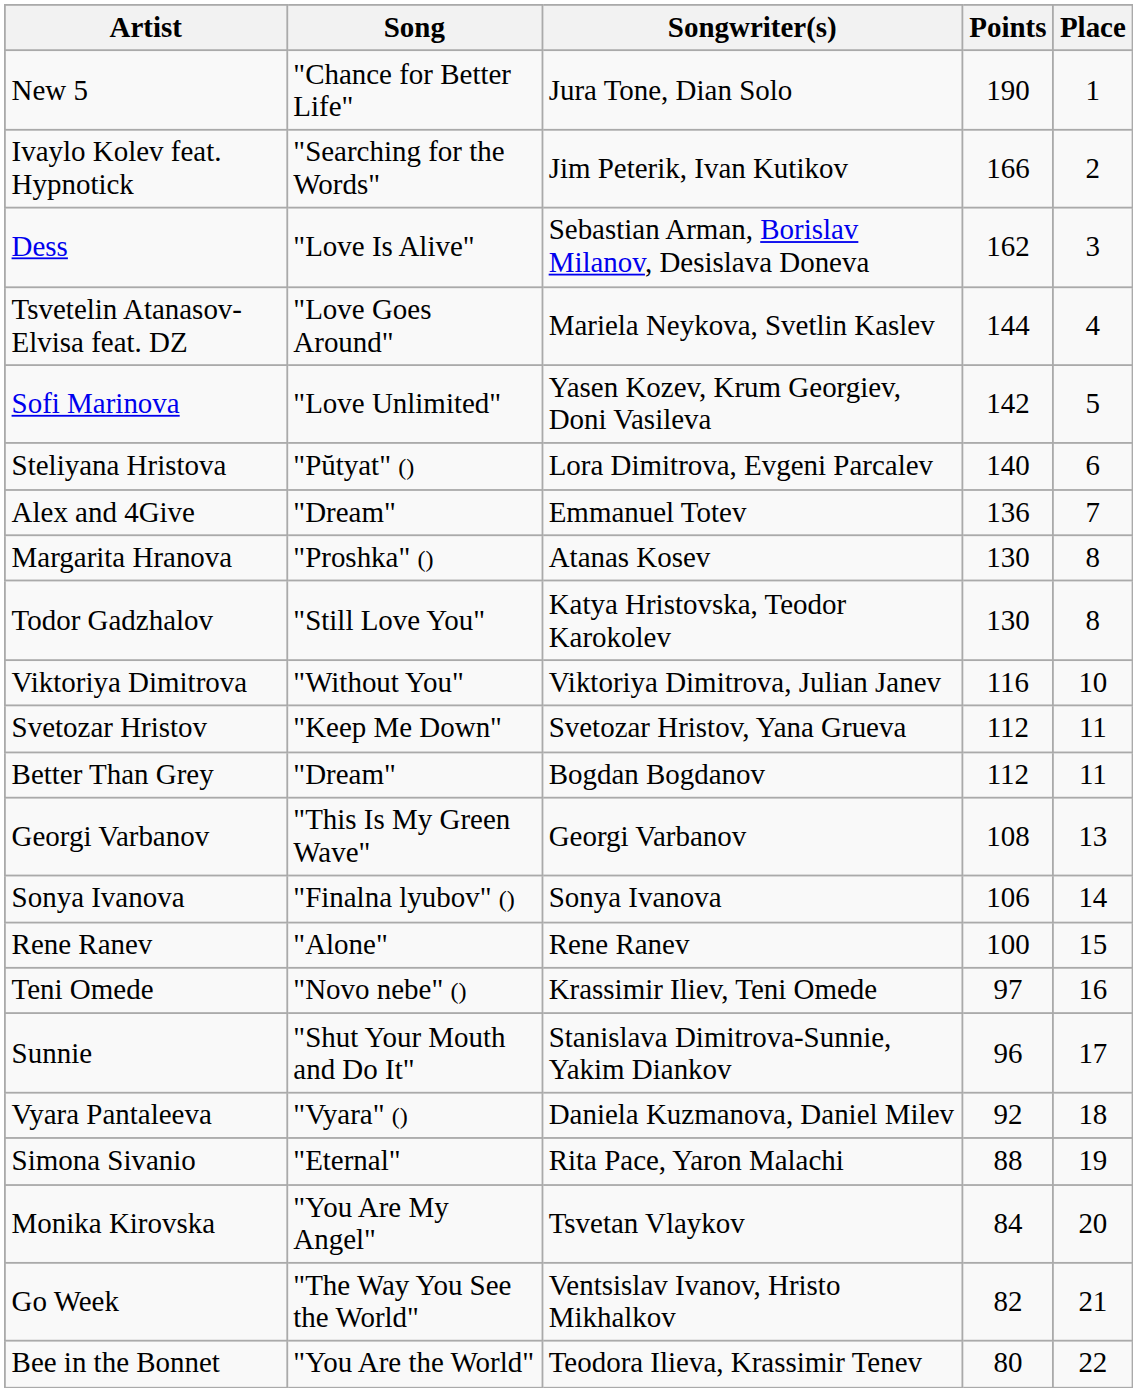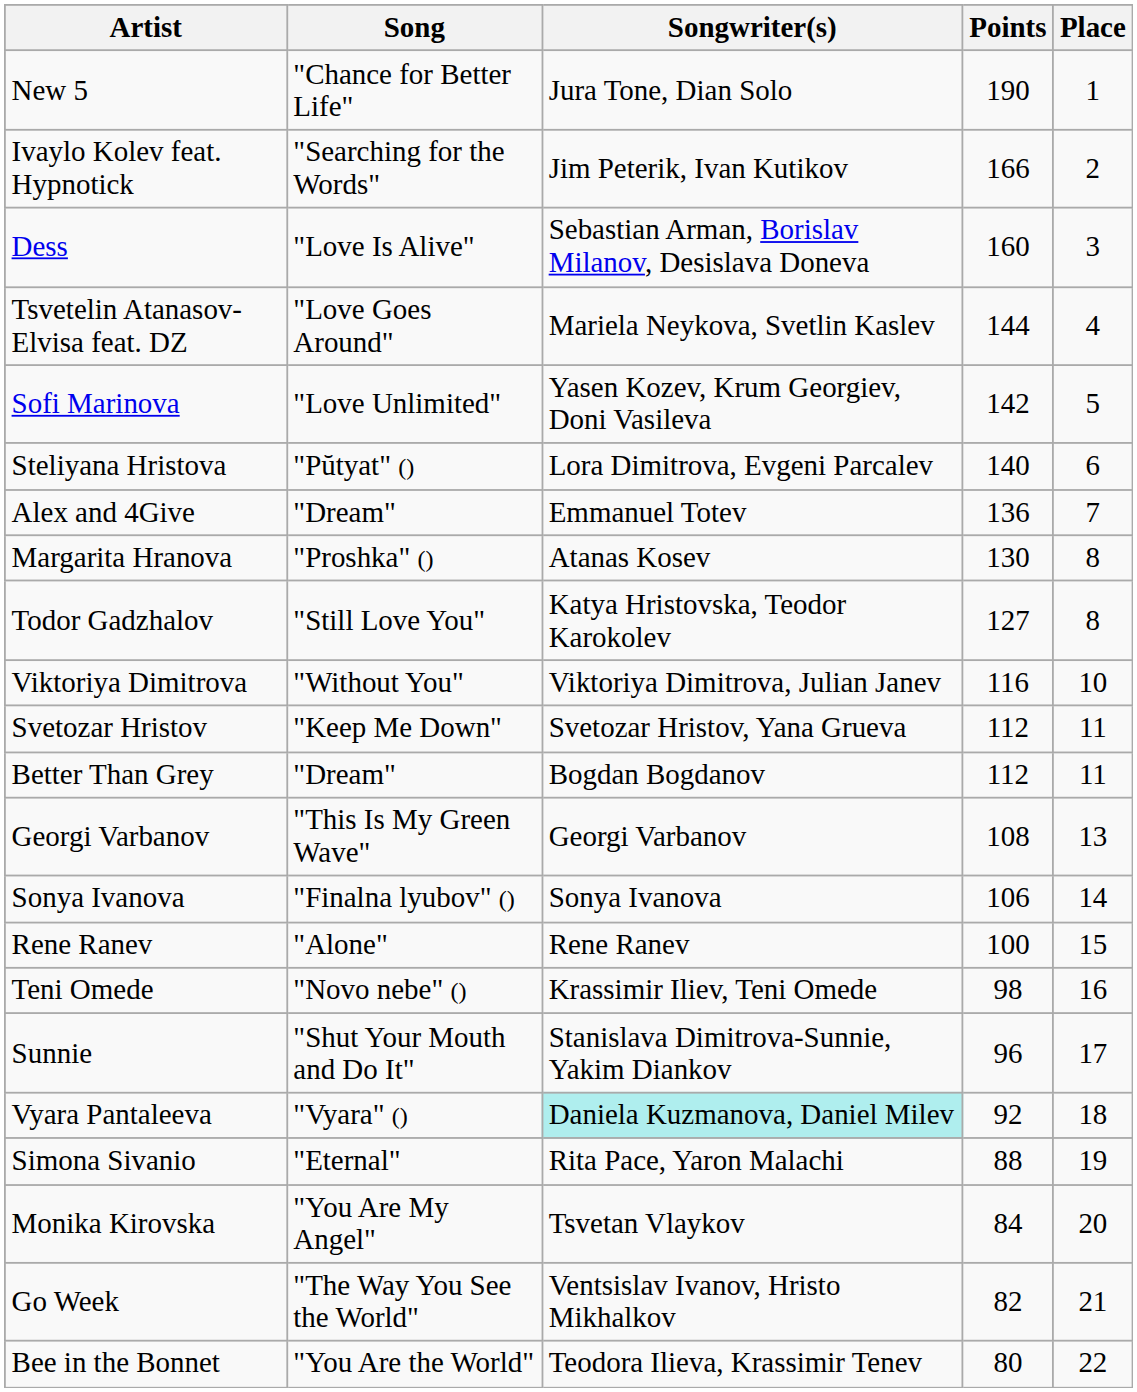Dess | Points: 162 -> 160
Todor Gadzhalov | Points: 130 -> 127
Teni Omede | Points: 97 -> 98
Vyara Pantaleeva | Songwriter(s): no background -> paleturquoise background
